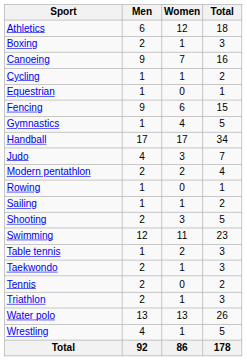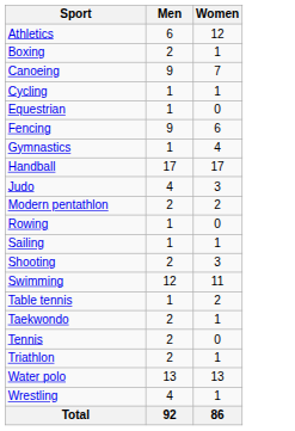- column: Total | 18 | 3 | 16 | 2 | 1 | 15 | 5 | 34 | 7 | 4 | 1 | 2 | 5 | 23 | 3 | 3 | 2 | 3 | 26 | 5 | 178
